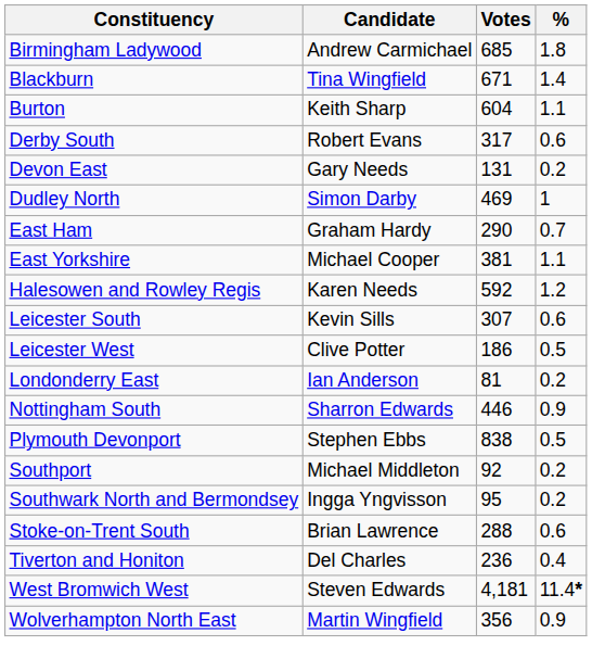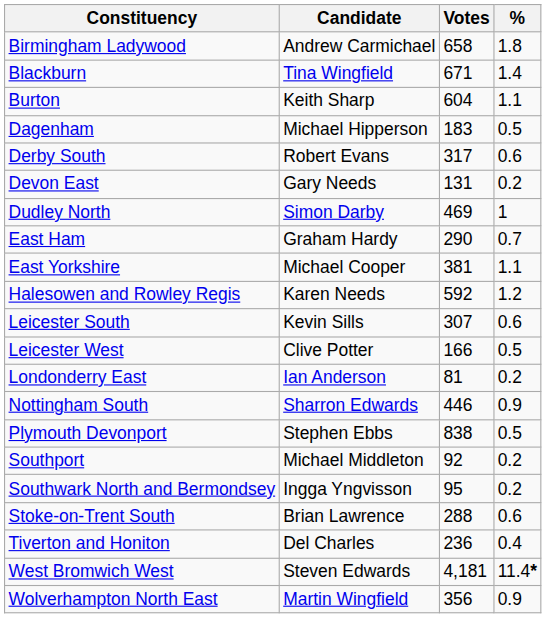Birmingham Ladywood | Votes: 685 -> 658
+ row: Dagenham | Michael Hipperson | 183 | 0.5
Leicester West | Votes: 186 -> 166
